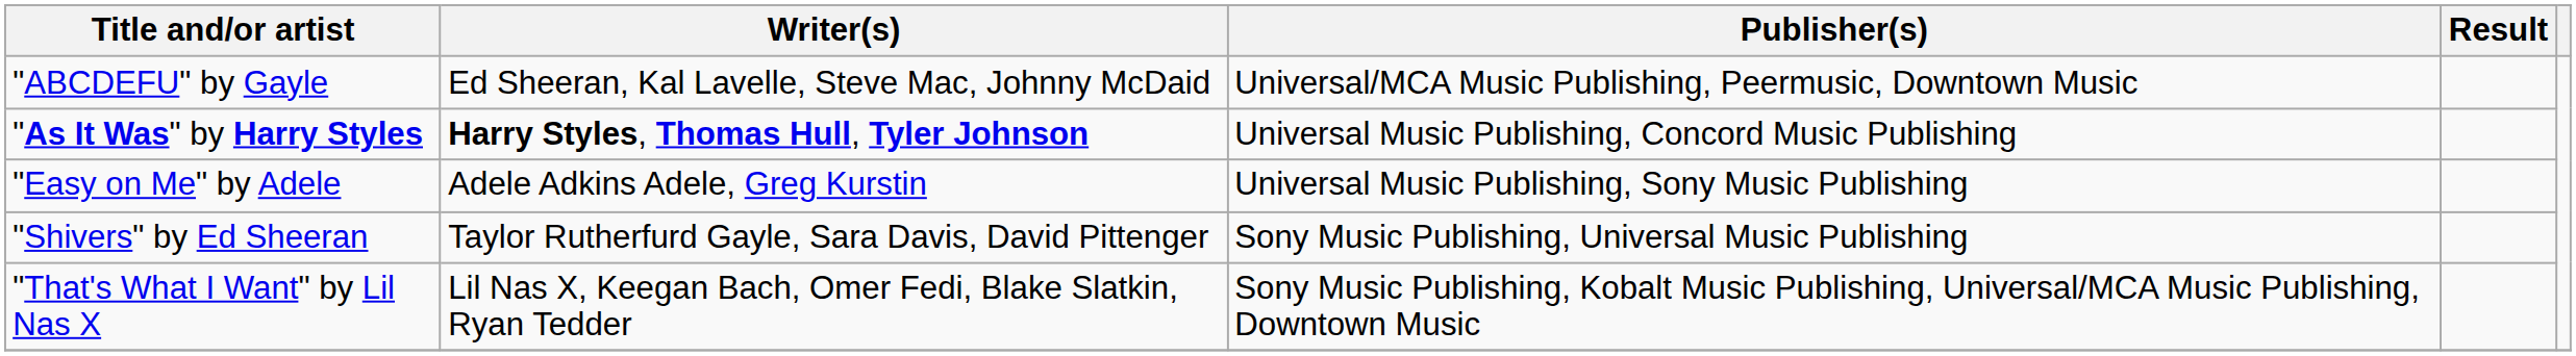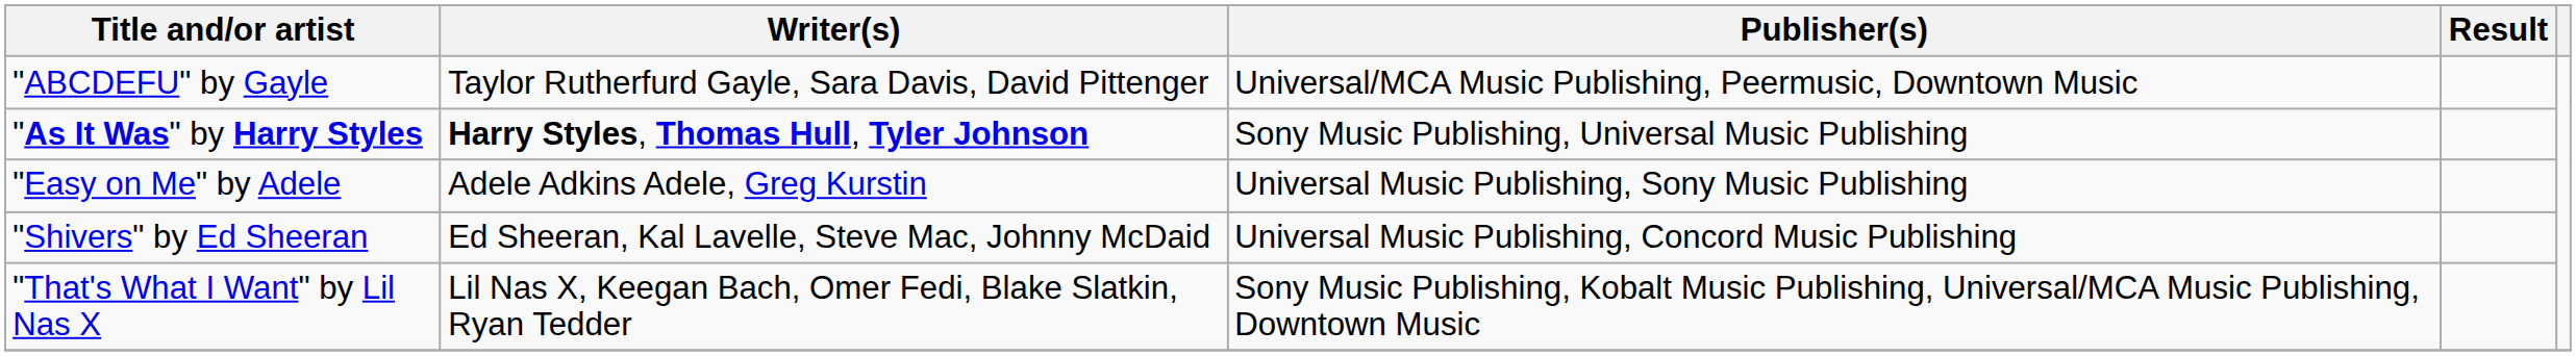"ABCDEFU" by Gayle | Writer(s): Ed Sheeran, Kal Lavelle, Steve Mac, Johnny McDaid -> Taylor Rutherfurd Gayle, Sara Davis, David Pittenger
"As It Was" by Harry Styles | Publisher(s): Universal Music Publishing, Concord Music Publishing -> Sony Music Publishing, Universal Music Publishing
"Shivers" by Ed Sheeran | Writer(s): Taylor Rutherfurd Gayle, Sara Davis, David Pittenger -> Ed Sheeran, Kal Lavelle, Steve Mac, Johnny McDaid
"Shivers" by Ed Sheeran | Publisher(s): Sony Music Publishing, Universal Music Publishing -> Universal Music Publishing, Concord Music Publishing
